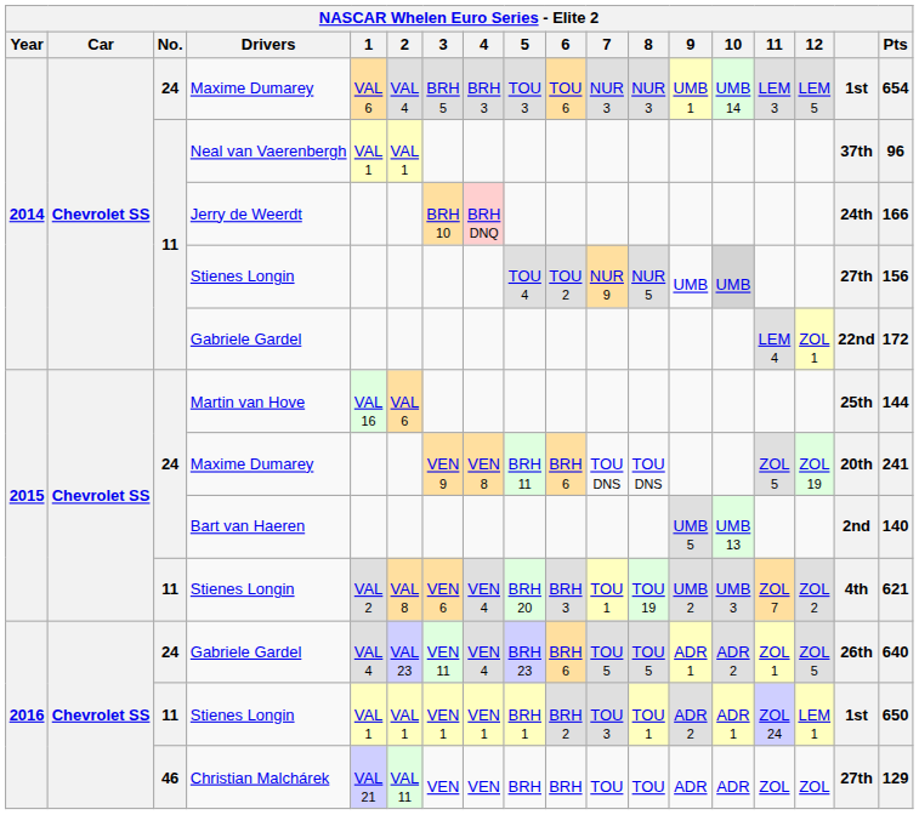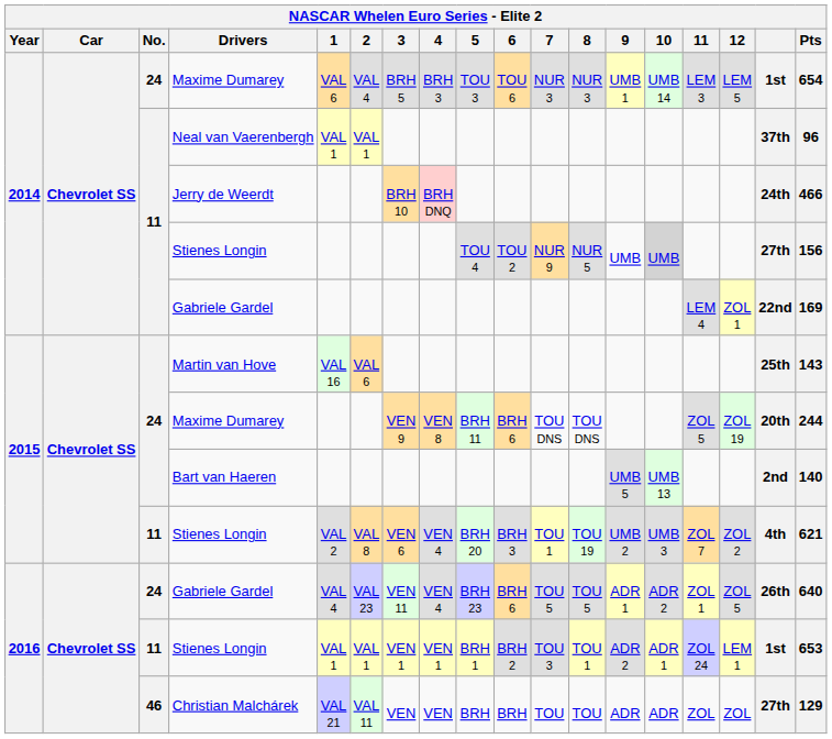Jerry de Weerdt | Pts: 166 -> 466
2014 / Gabriele Gardel | Pts: 172 -> 169
Martin van Hove | Pts: 144 -> 143
2015 / Maxime Dumarey | Pts: 241 -> 244
2016 / Stienes Longin | Pts: 650 -> 653
